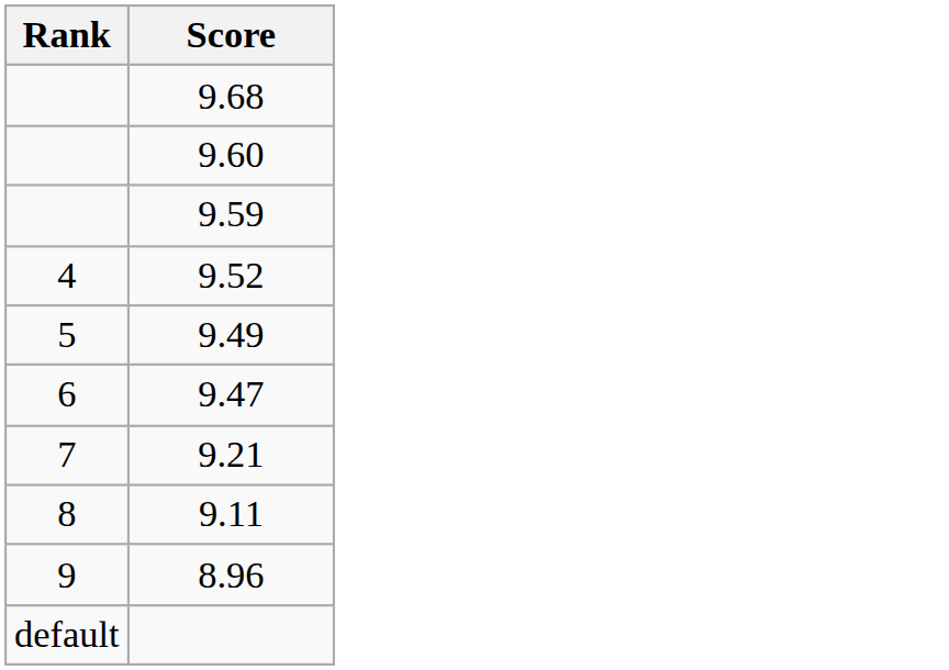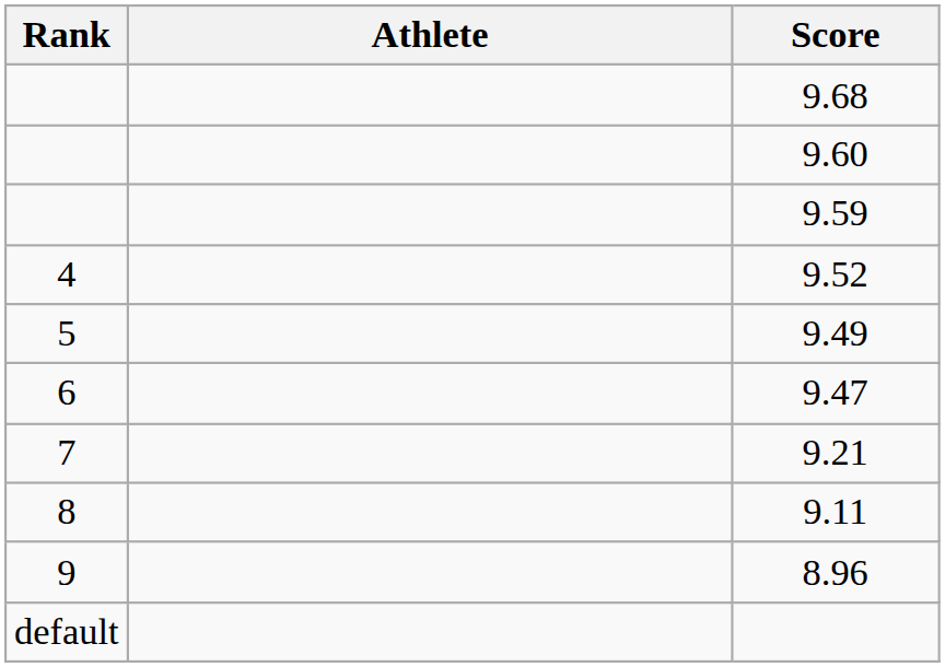+ column: Athlete
